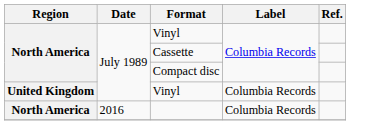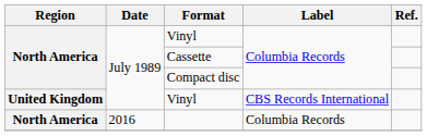United Kingdom / Vinyl | Label: Columbia Records -> CBS Records International
